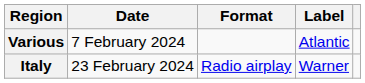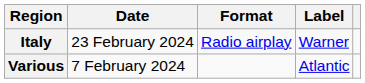rows swapped: Various <-> Italy
